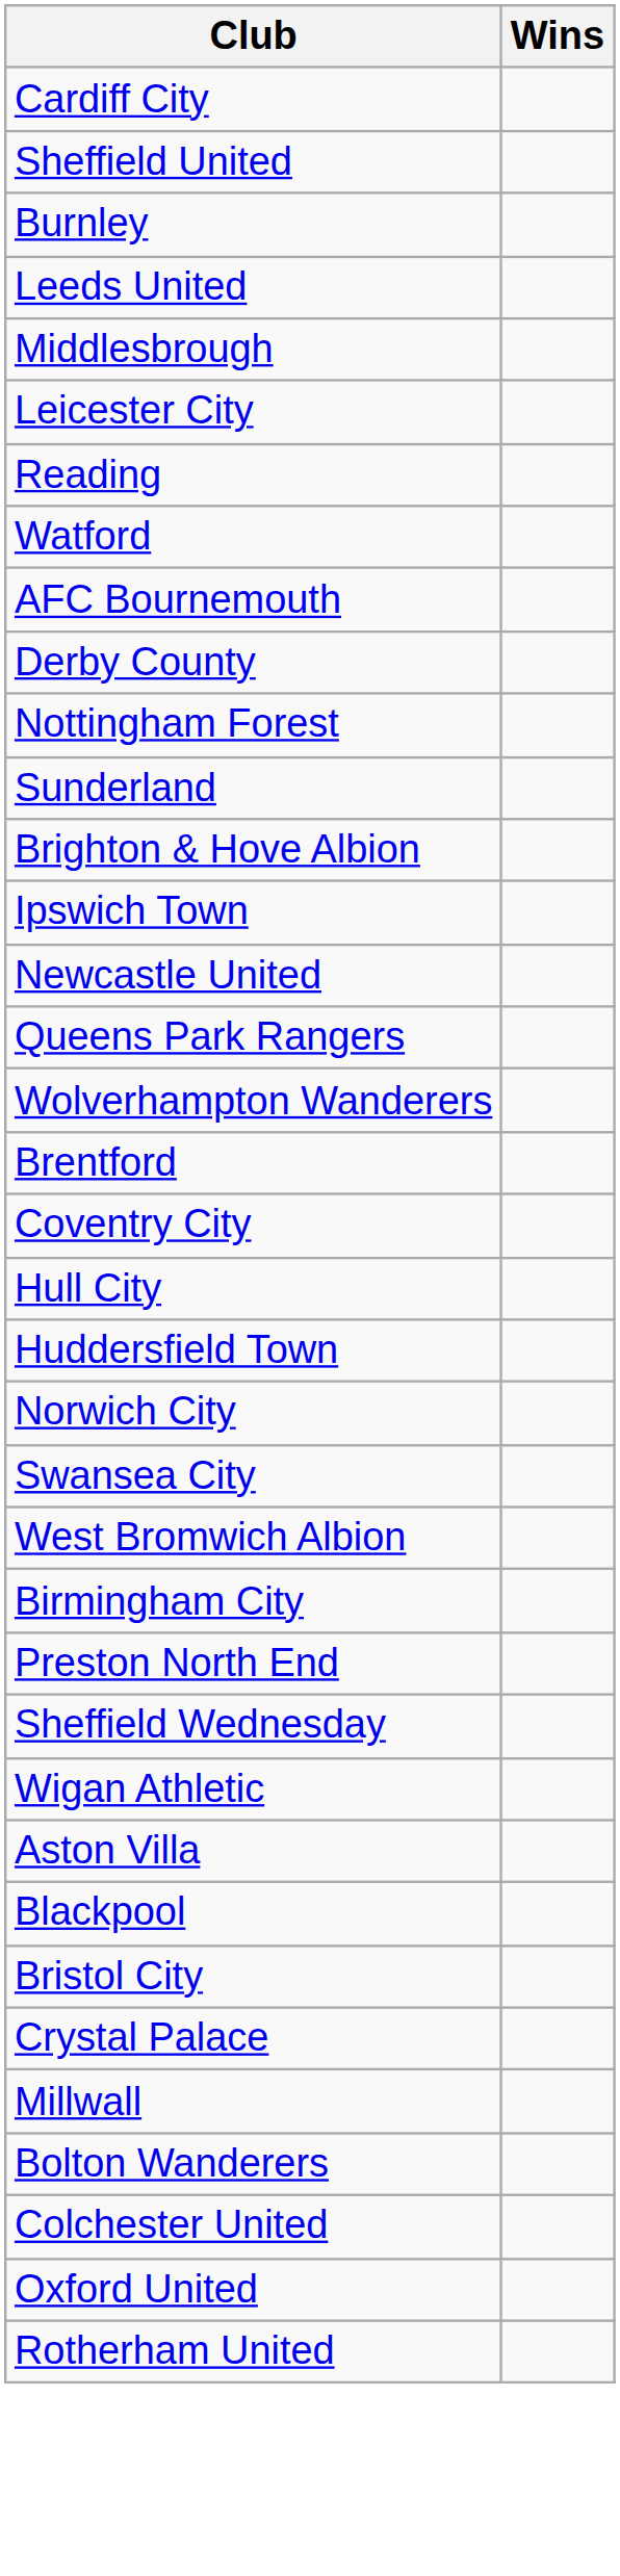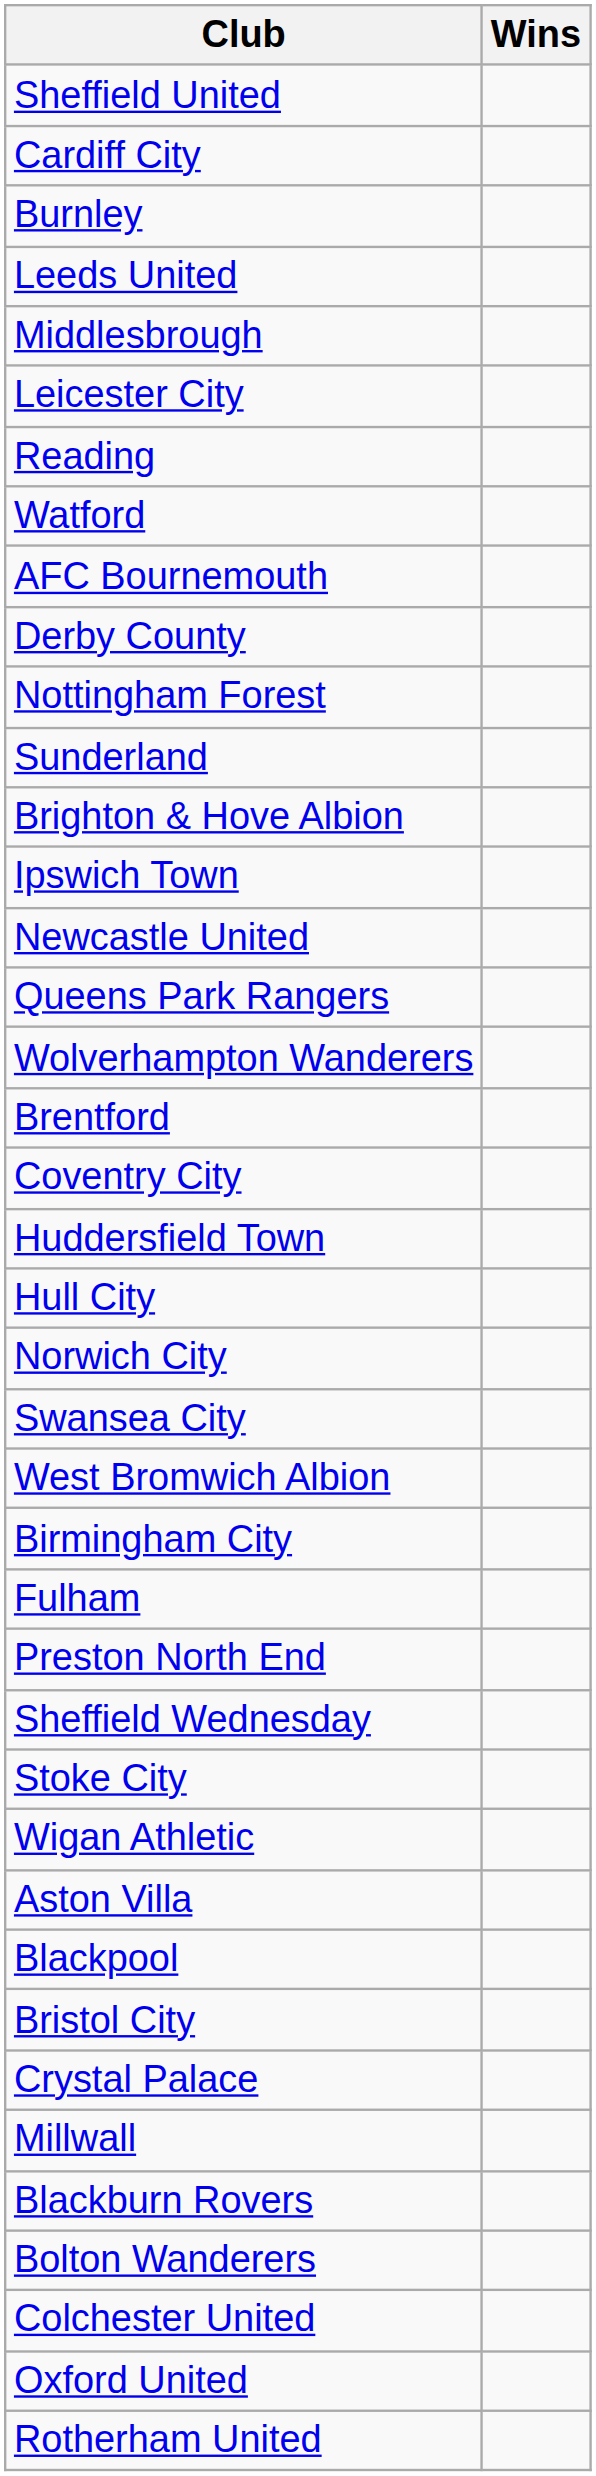rows swapped: Cardiff City <-> Sheffield United
rows swapped: Huddersfield Town <-> Hull City
+ row: Fulham
+ row: Stoke City
+ row: Blackburn Rovers
